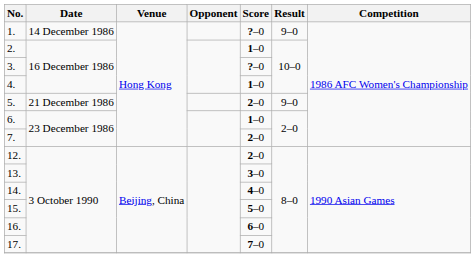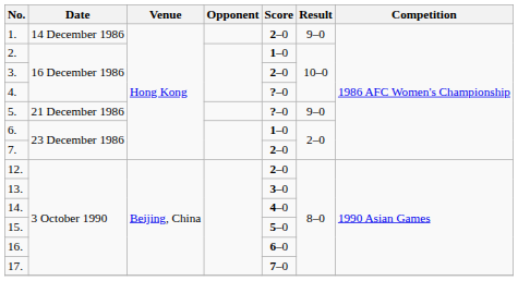1. | Score: ?–0 -> 2–0
3. | Score: ?–0 -> 2–0
4. | Score: 1–0 -> ?–0
5. | Score: 2–0 -> ?–0
